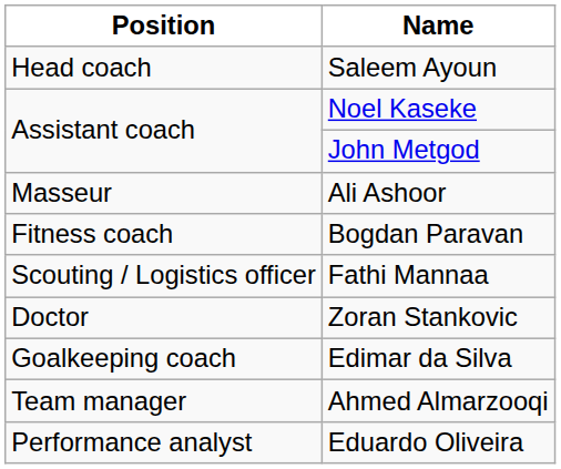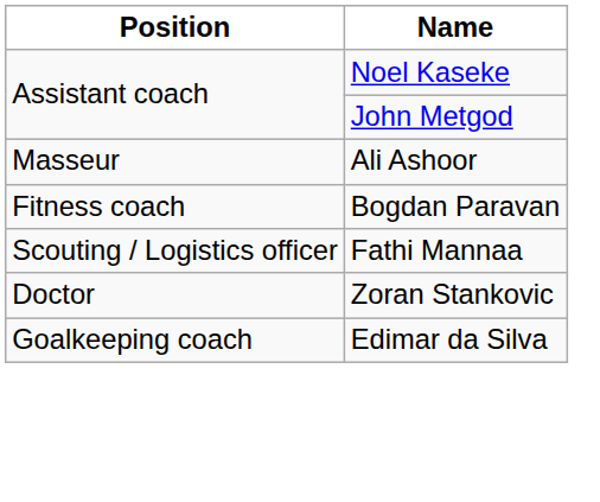- row: Head coach | Saleem Ayoun
- row: Team manager | Ahmed Almarzooqi
- row: Performance analyst | Eduardo Oliveira
